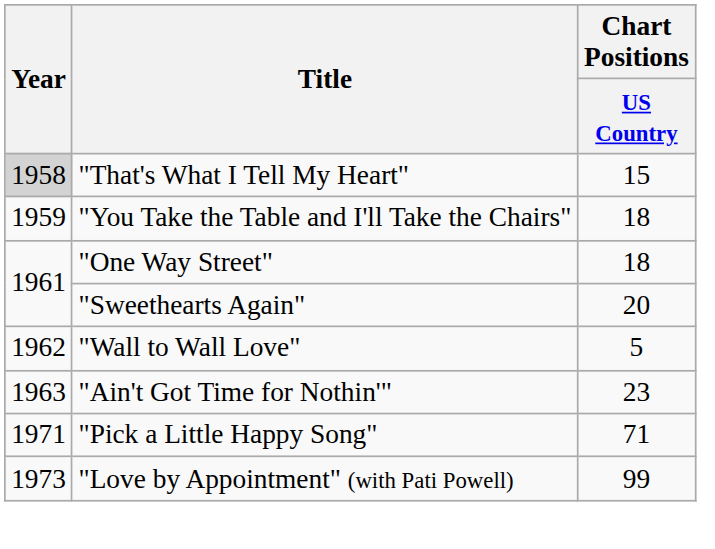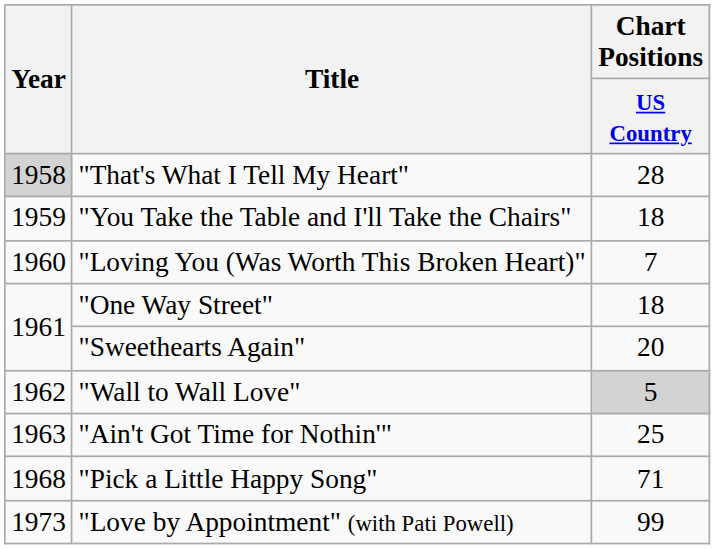"That's What I Tell My Heart" | Chart Positions / US Country: 15 -> 28
+ row: 1960 | "Loving You (Was Worth This Broken Heart)" | 7
"Wall to Wall Love" | Chart Positions / US Country: no background -> lightgrey background
"Ain't Got Time for Nothin'" | Chart Positions / US Country: 23 -> 25
"Pick a Little Happy Song" | Year: 1971 -> 1968
